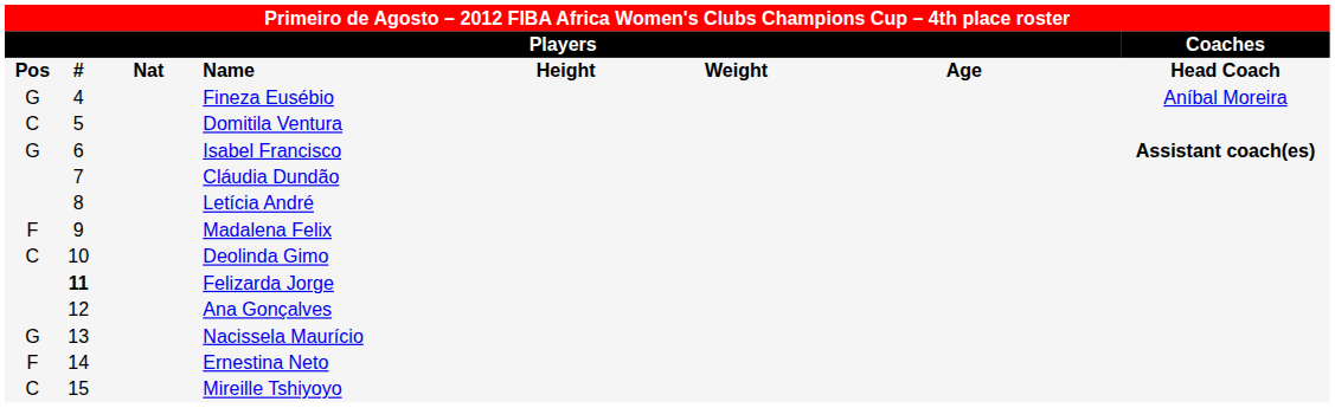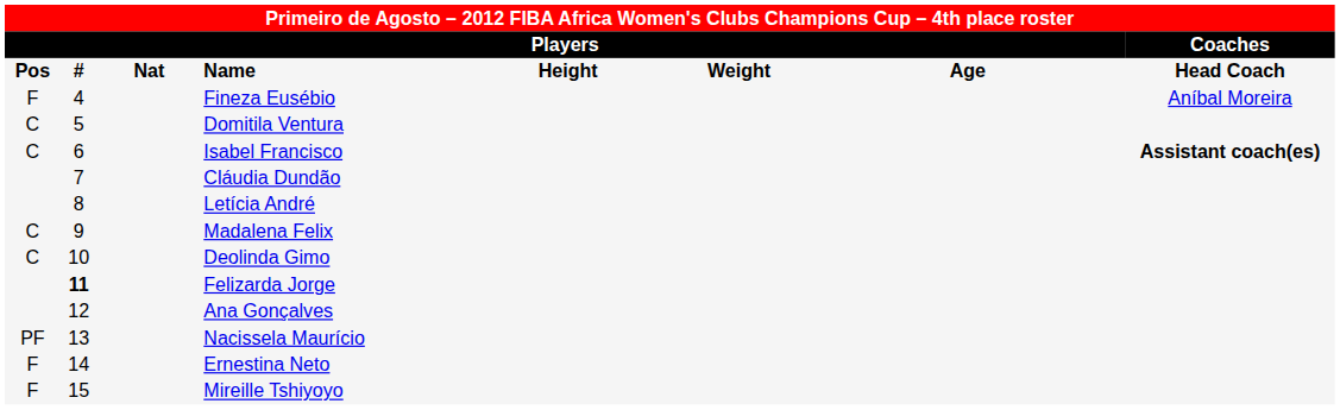Fineza Eusébio | column 1: G -> F
Isabel Francisco | column 1: G -> C
Madalena Felix | column 1: F -> C
Nacissela Maurício | column 1: G -> PF
Mireille Tshiyoyo | column 1: C -> F
